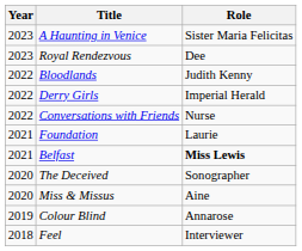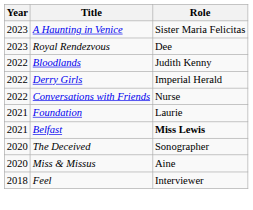- row: 2019 | Colour Blind | Annarose
